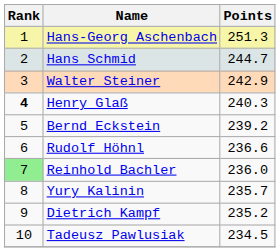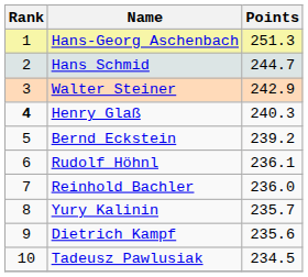Rudolf Höhnl | Points: 236.6 -> 236.1
Reinhold Bachler | Rank: lightgreen background -> no background
Dietrich Kampf | Points: 235.2 -> 235.6
